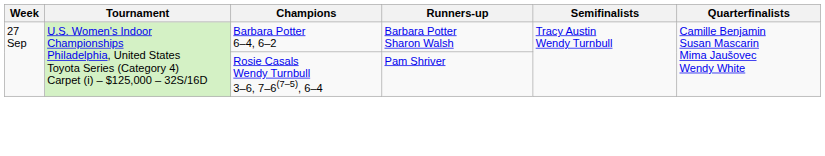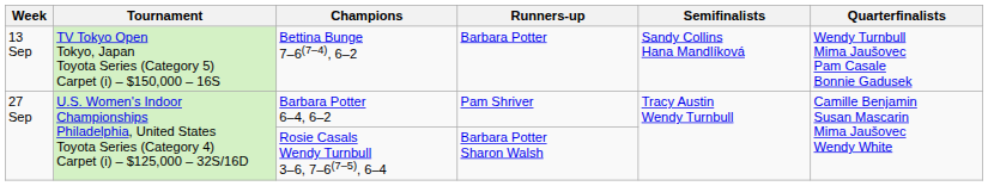+ row: 13 Sep | TV Tokyo Open Tokyo, Japan Toyota Series (Category 5) Carpet (i) – $150,000 – 16S | Bettina Bunge 7–6(7–4), 6–2 | Barbara Potter | Sandy Collins Hana Mandlíková | Wendy Turnbull Mima Jaušovec Pam Casale Bonnie Gadusek
Barbara Potter 6–4, 6–2 | Runners-up: Barbara Potter Sharon Walsh -> Pam Shriver
Rosie Casals Wendy Turnbull 3–6, 7–6(7–5), 6–4 | Runners-up: Pam Shriver -> Barbara Potter Sharon Walsh
